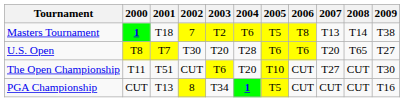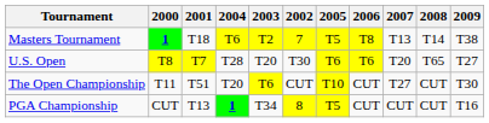columns swapped: 2002 <-> 2004
